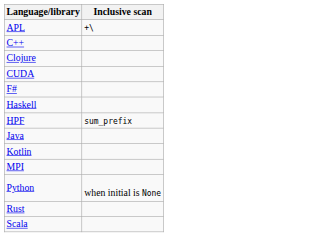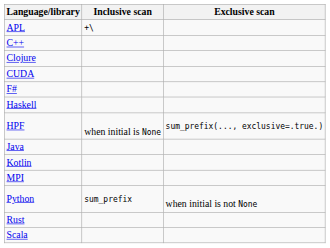+ column: Exclusive scan | sum_prefix(..., exclusive=.true.) | when initial is not None
HPF | Inclusive scan: sum_prefix -> when initial is None
Python | Inclusive scan: when initial is None -> sum_prefix
